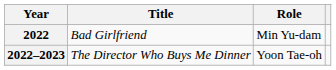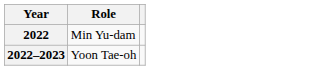- column: Title | Bad Girlfriend | The Director Who Buys Me Dinner
